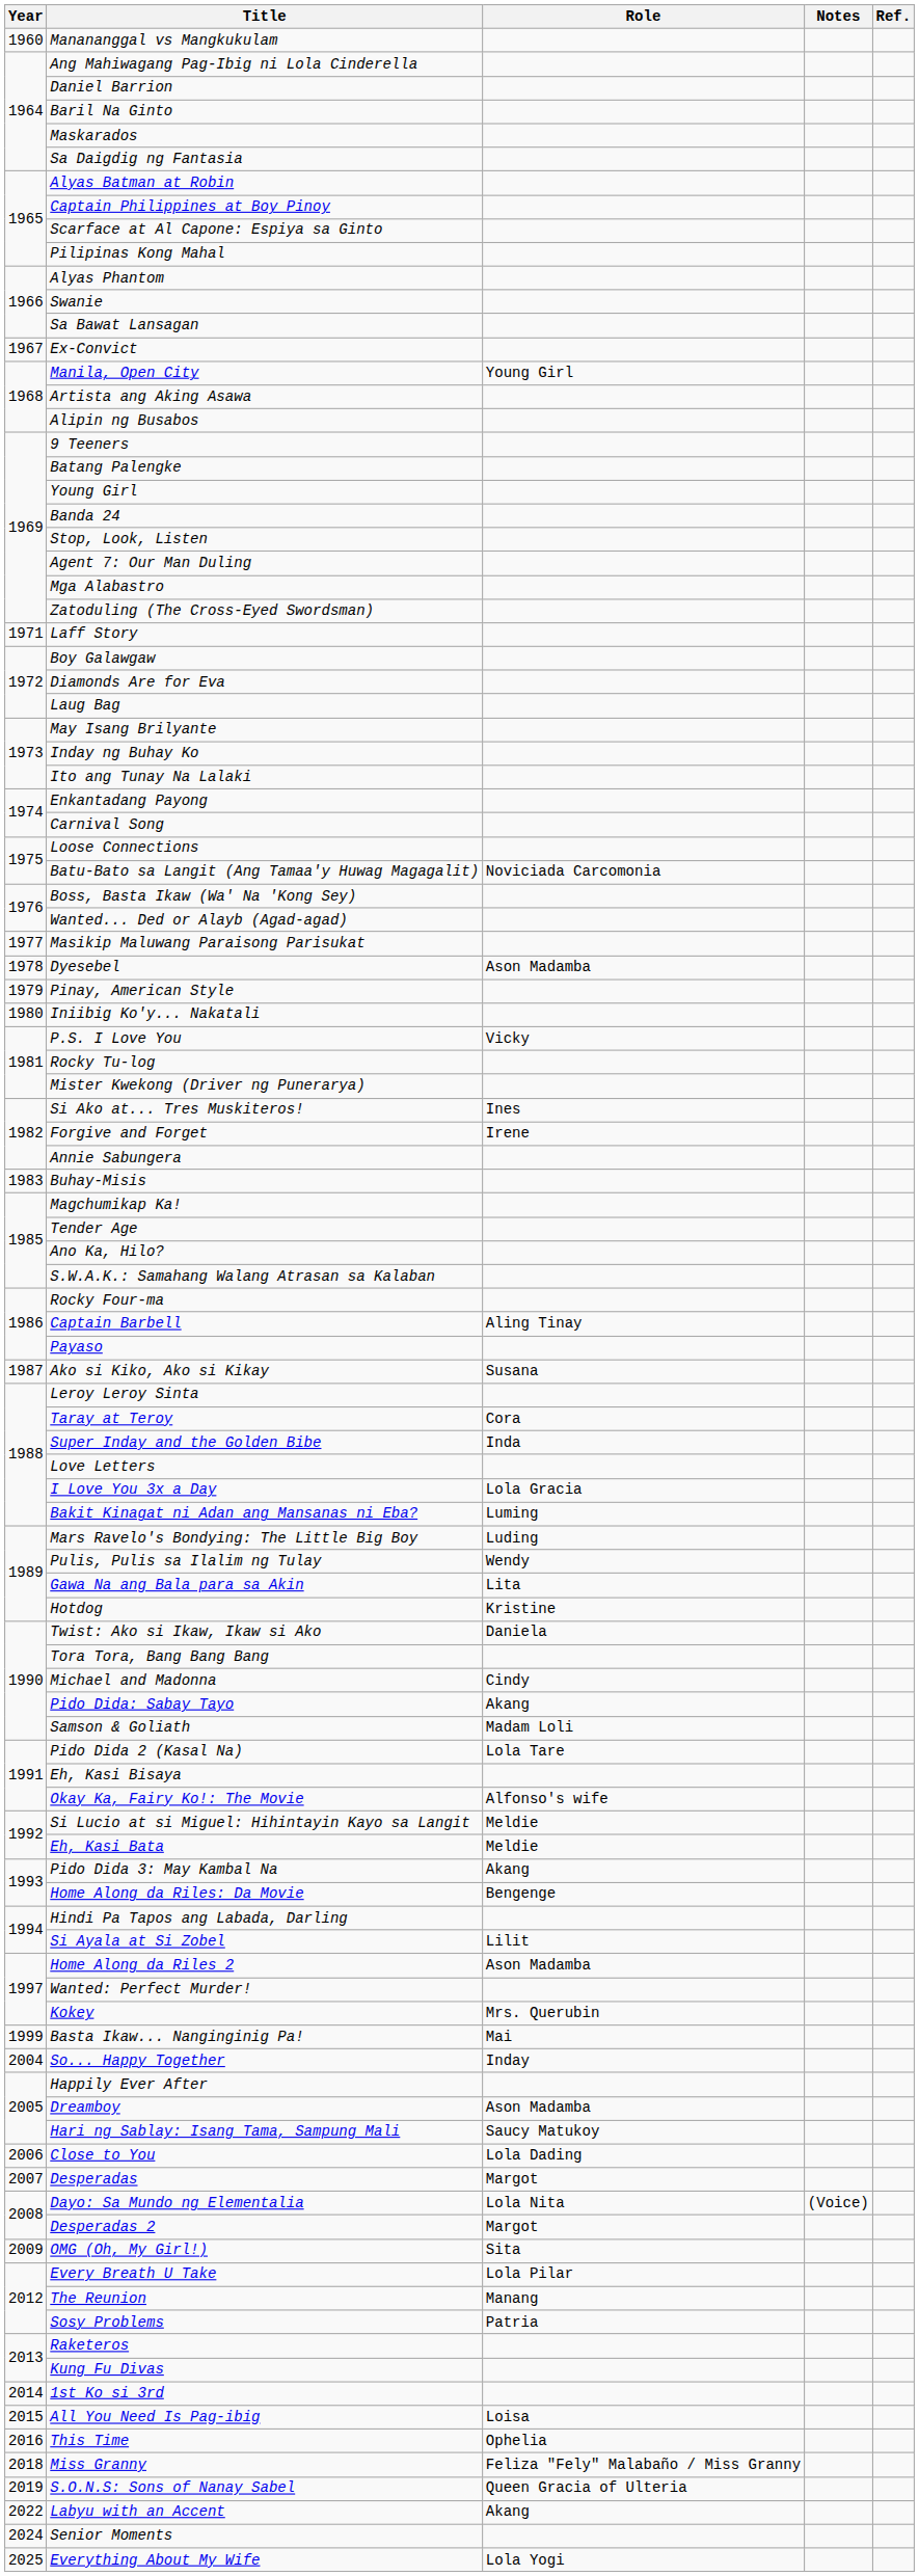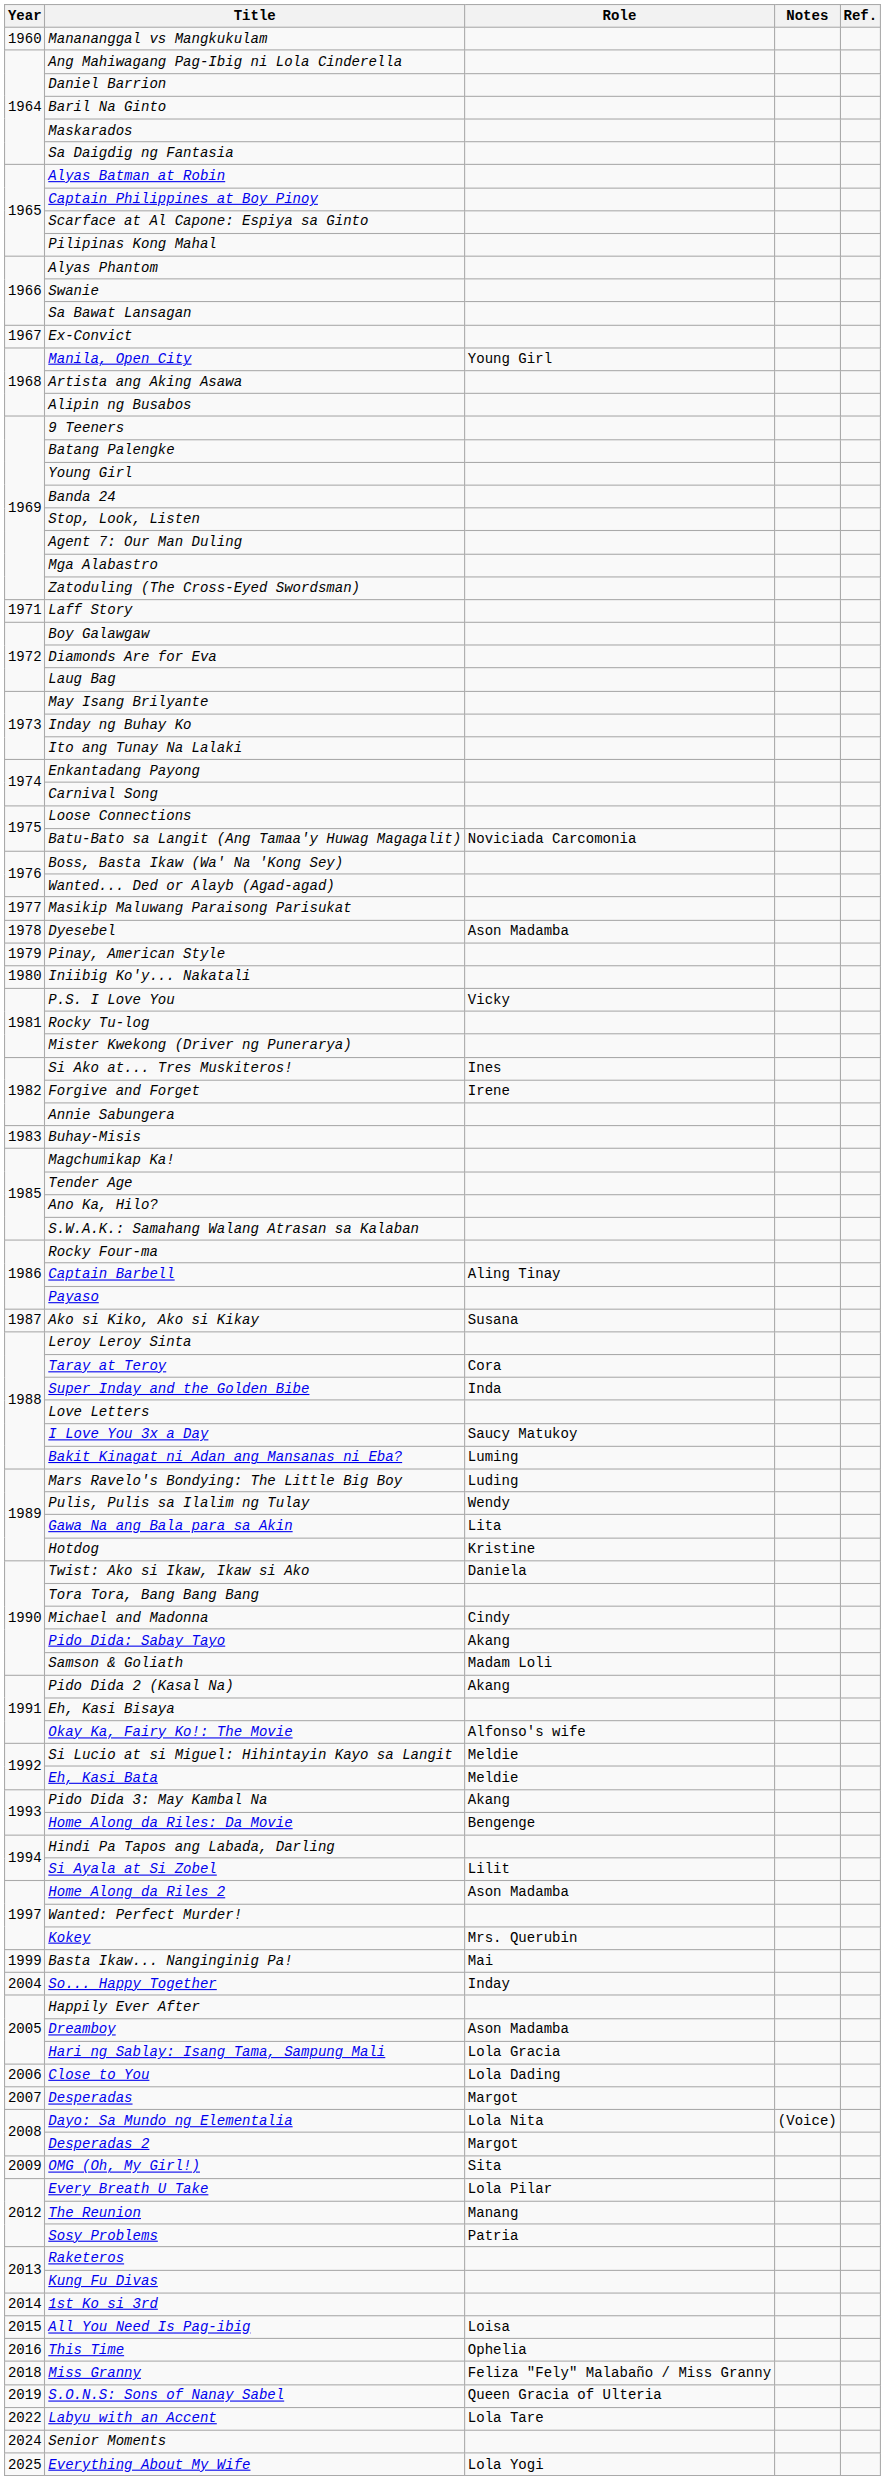I Love You 3x a Day | Role: Lola Gracia -> Saucy Matukoy
Pido Dida 2 (Kasal Na) | Role: Lola Tare -> Akang
Hari ng Sablay: Isang Tama, Sampung Mali | Role: Saucy Matukoy -> Lola Gracia
Labyu with an Accent | Role: Akang -> Lola Tare
